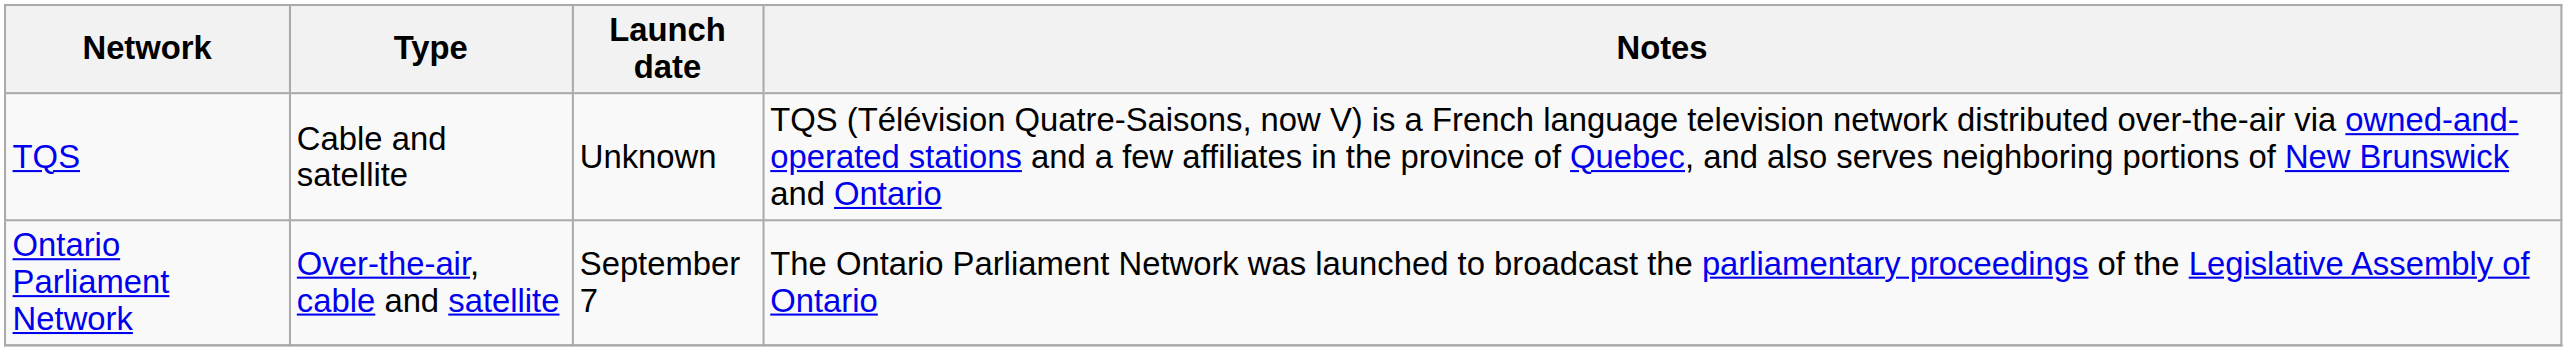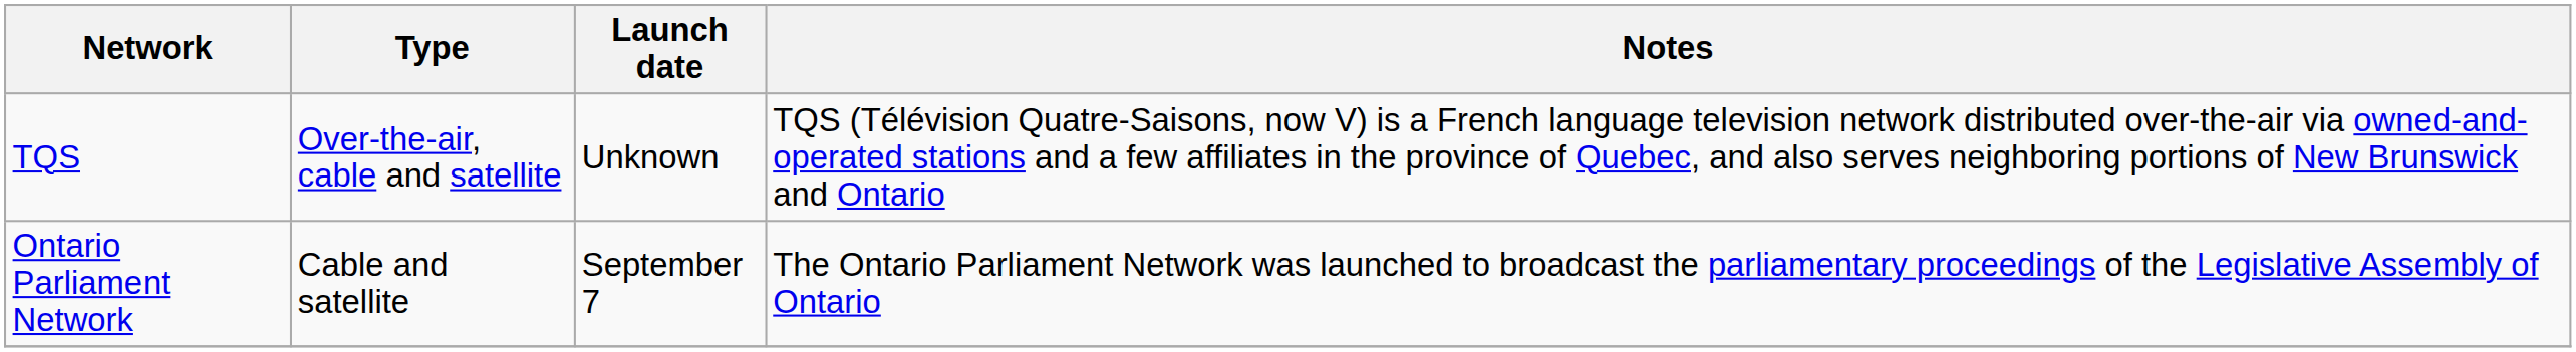TQS | Type: Cable and satellite -> Over-the-air, cable and satellite
Ontario Parliament Network | Type: Over-the-air, cable and satellite -> Cable and satellite
